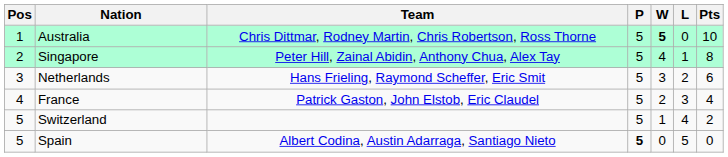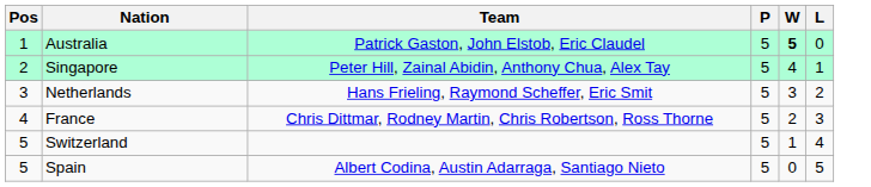- column: Pts | 10 | 8 | 6 | 4 | 2 | 0
Australia | Team: Chris Dittmar, Rodney Martin, Chris Robertson, Ross Thorne -> Patrick Gaston, John Elstob, Eric Claudel
France | Team: Patrick Gaston, John Elstob, Eric Claudel -> Chris Dittmar, Rodney Martin, Chris Robertson, Ross Thorne
Spain | P: bold -> normal
